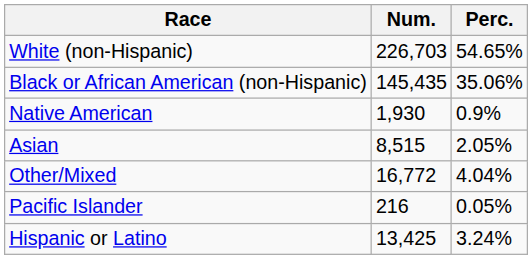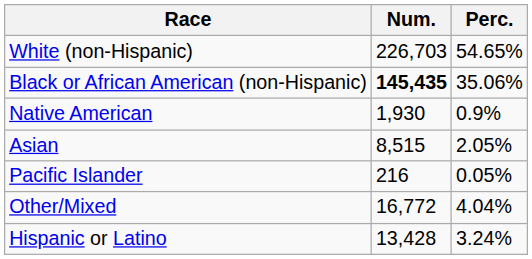Black or African American (non-Hispanic) | Num.: normal -> bold
rows swapped: Pacific Islander <-> Other/Mixed
Hispanic or Latino | Num.: 13,425 -> 13,428
